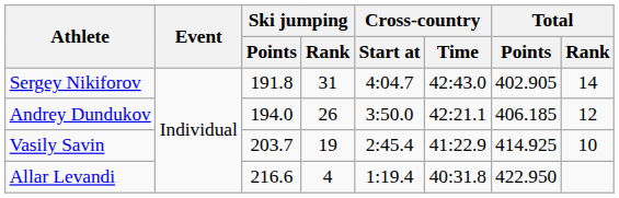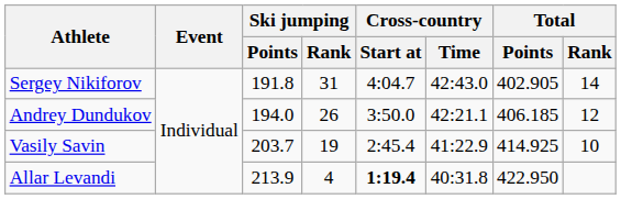Allar Levandi | Ski jumping / Points: 216.6 -> 213.9
Allar Levandi | Cross-country / Start at: normal -> bold
